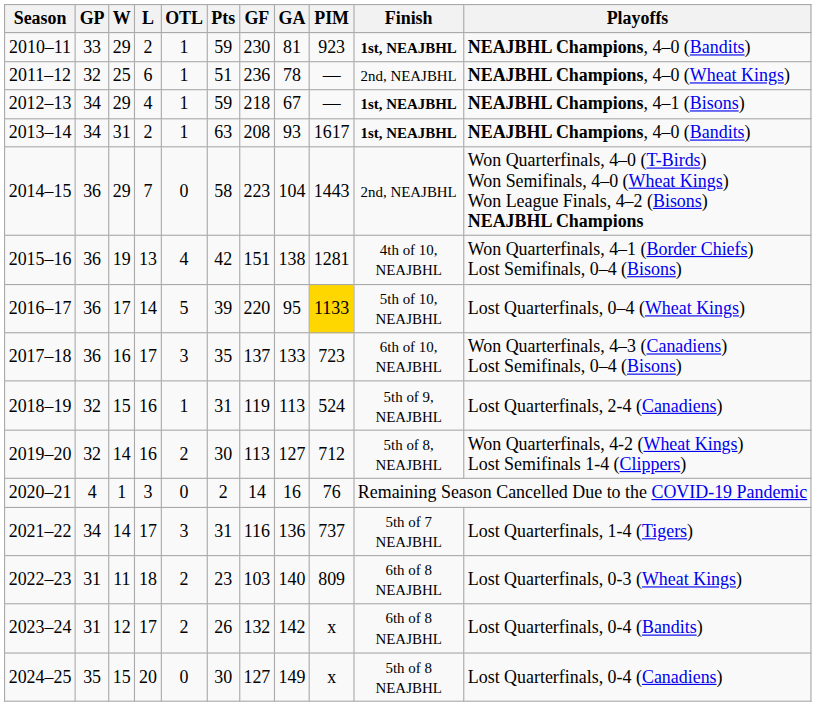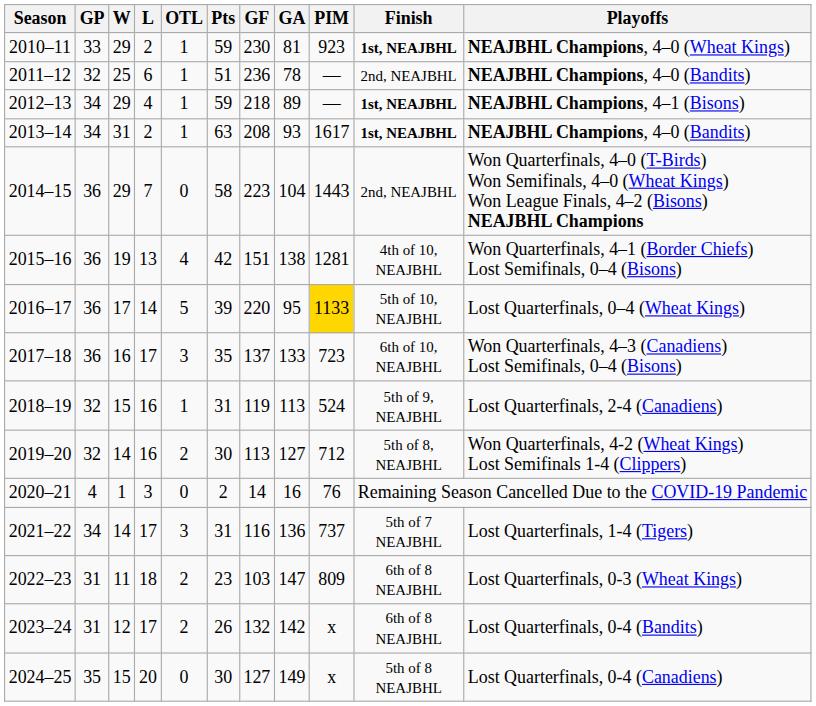2010–11 | Playoffs: NEAJBHL Champions, 4–0 (Bandits) -> NEAJBHL Champions, 4–0 (Wheat Kings)
2011–12 | Playoffs: NEAJBHL Champions, 4–0 (Wheat Kings) -> NEAJBHL Champions, 4–0 (Bandits)
2012–13 | GA: 67 -> 89
2022–23 | GA: 140 -> 147
